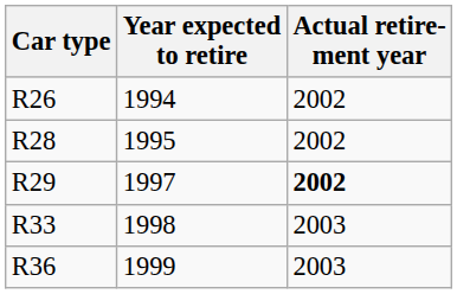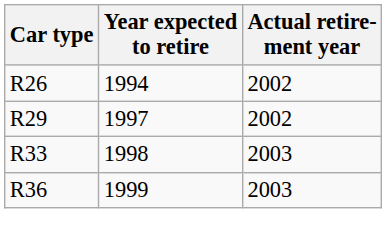- row: R28 | 1995 | 2002
R29 | Actual retire- ment year: bold -> normal
